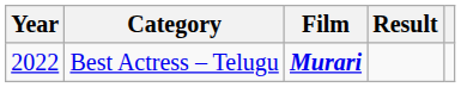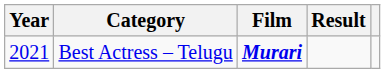Best Actress – Telugu | Year: 2022 -> 2021
